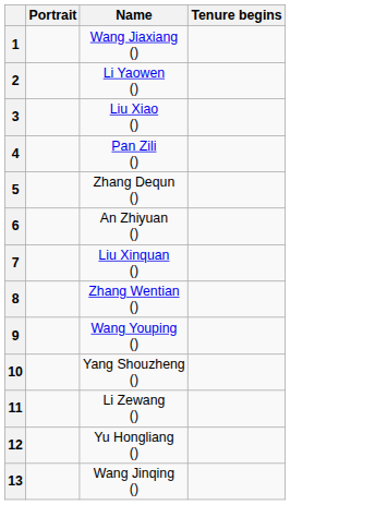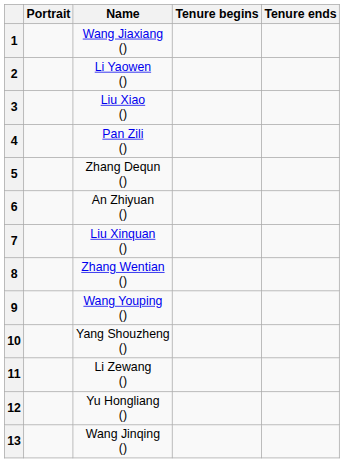+ column: Tenure ends
